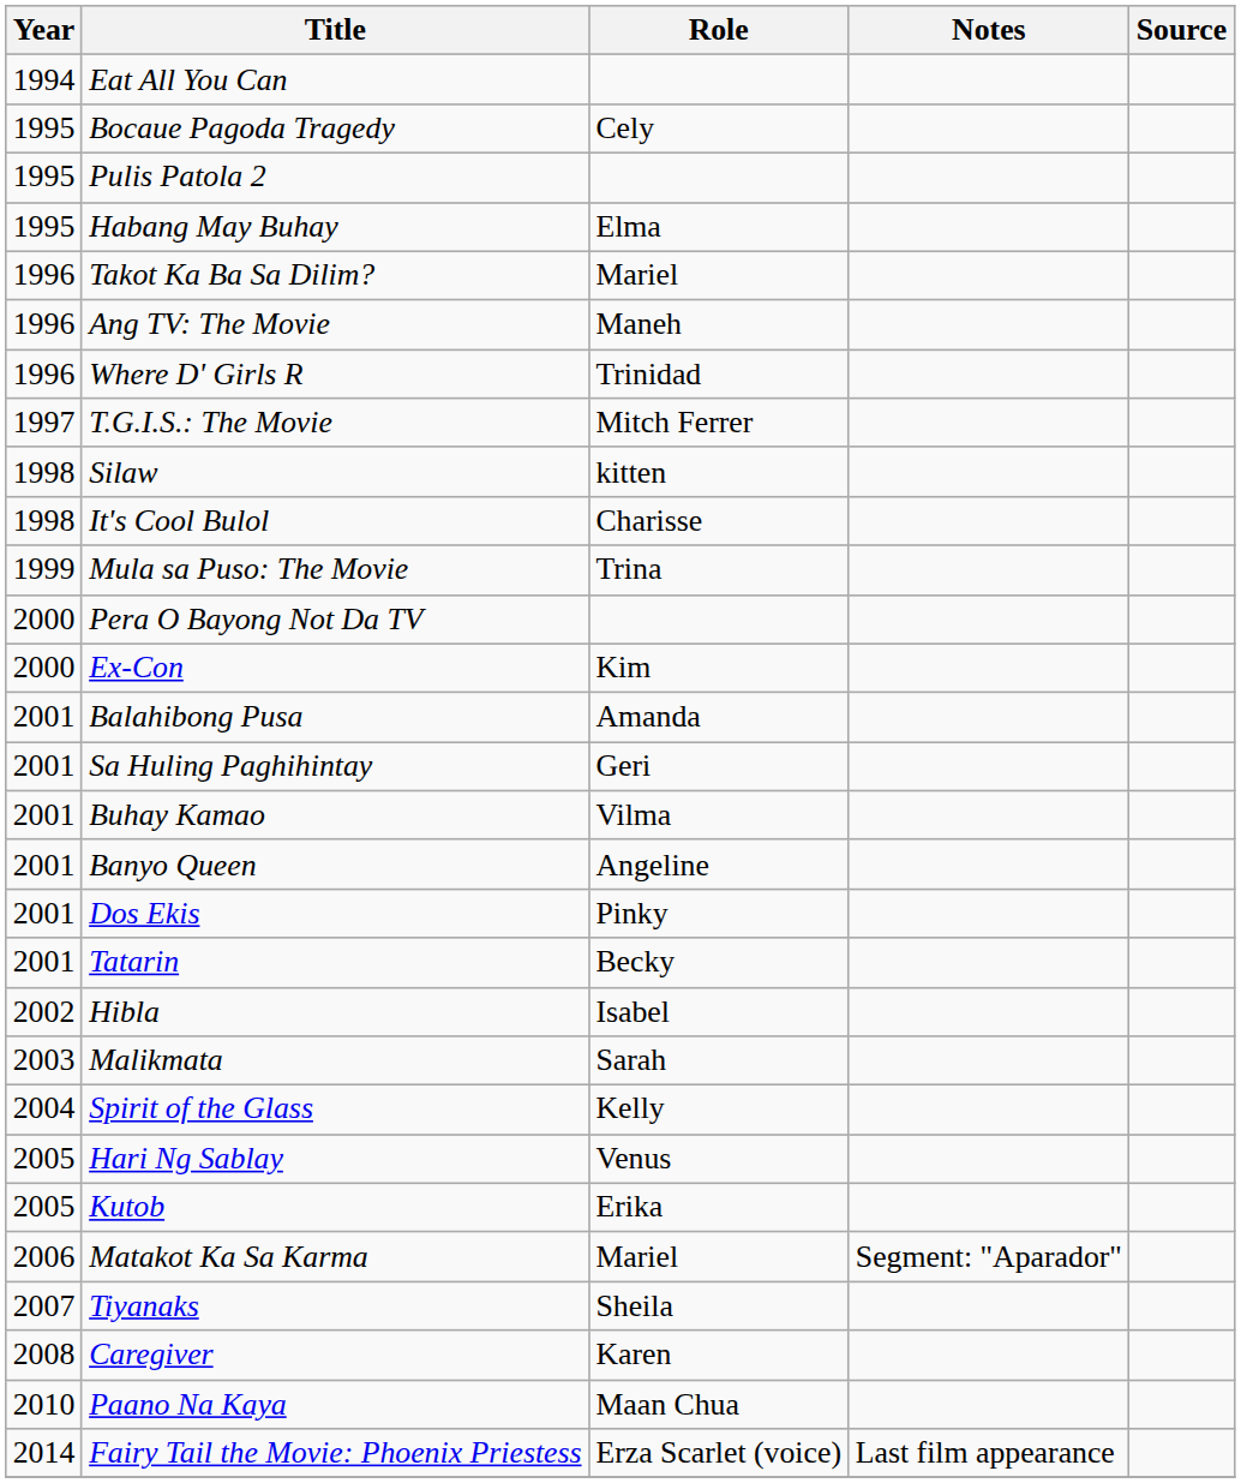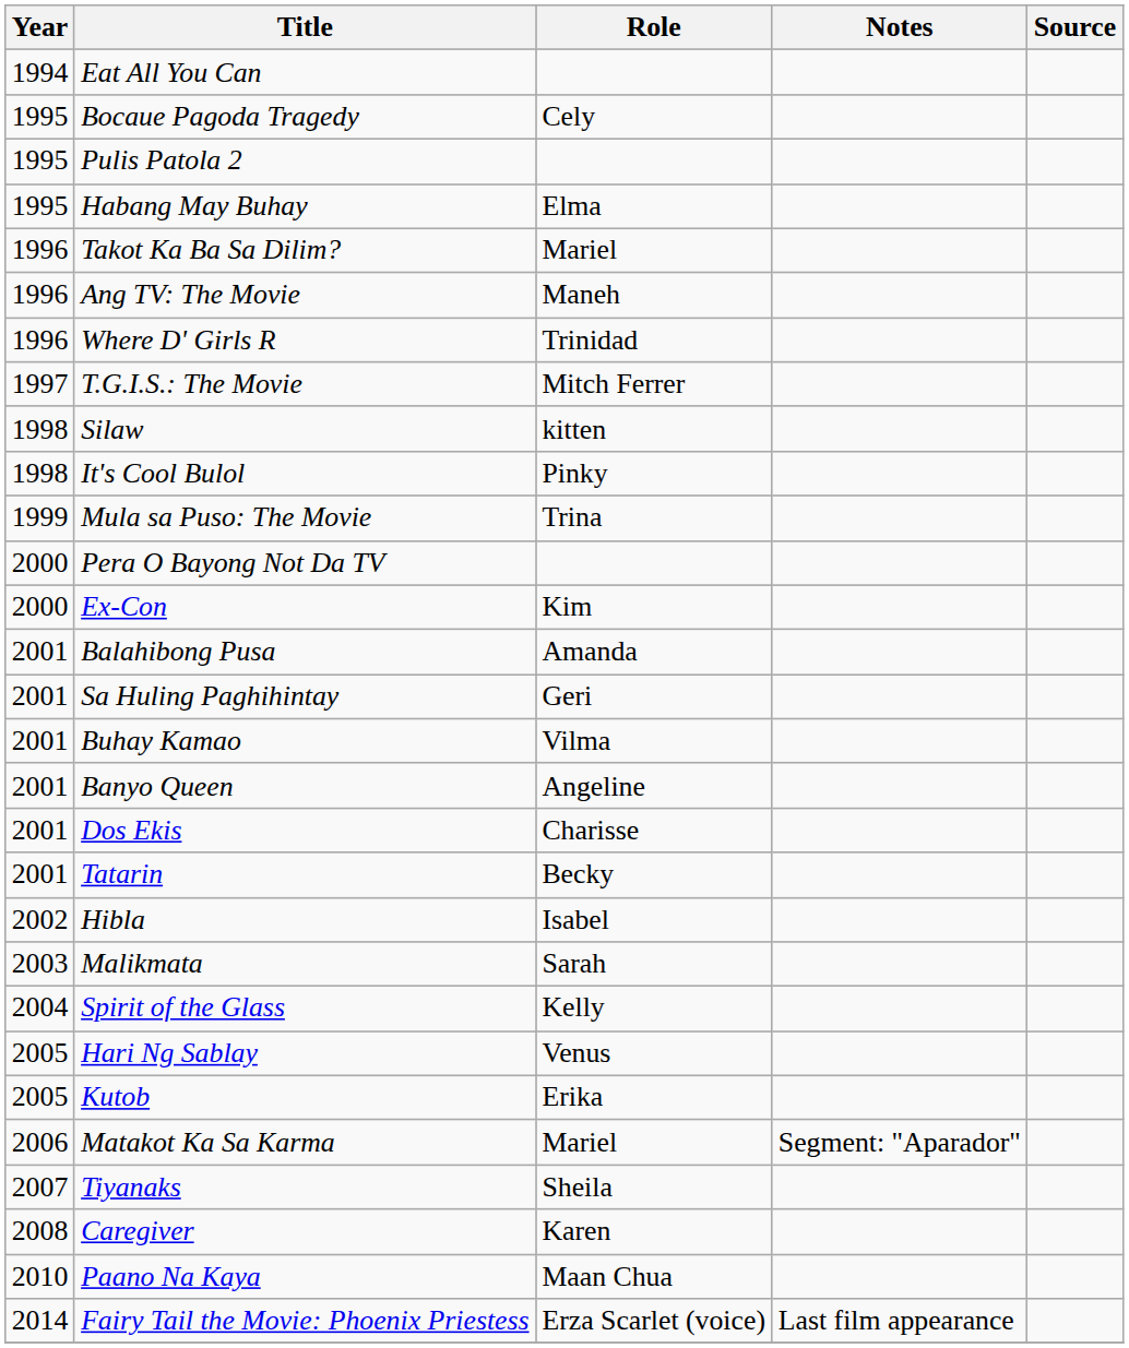It's Cool Bulol | Role: Charisse -> Pinky
Dos Ekis | Role: Pinky -> Charisse
